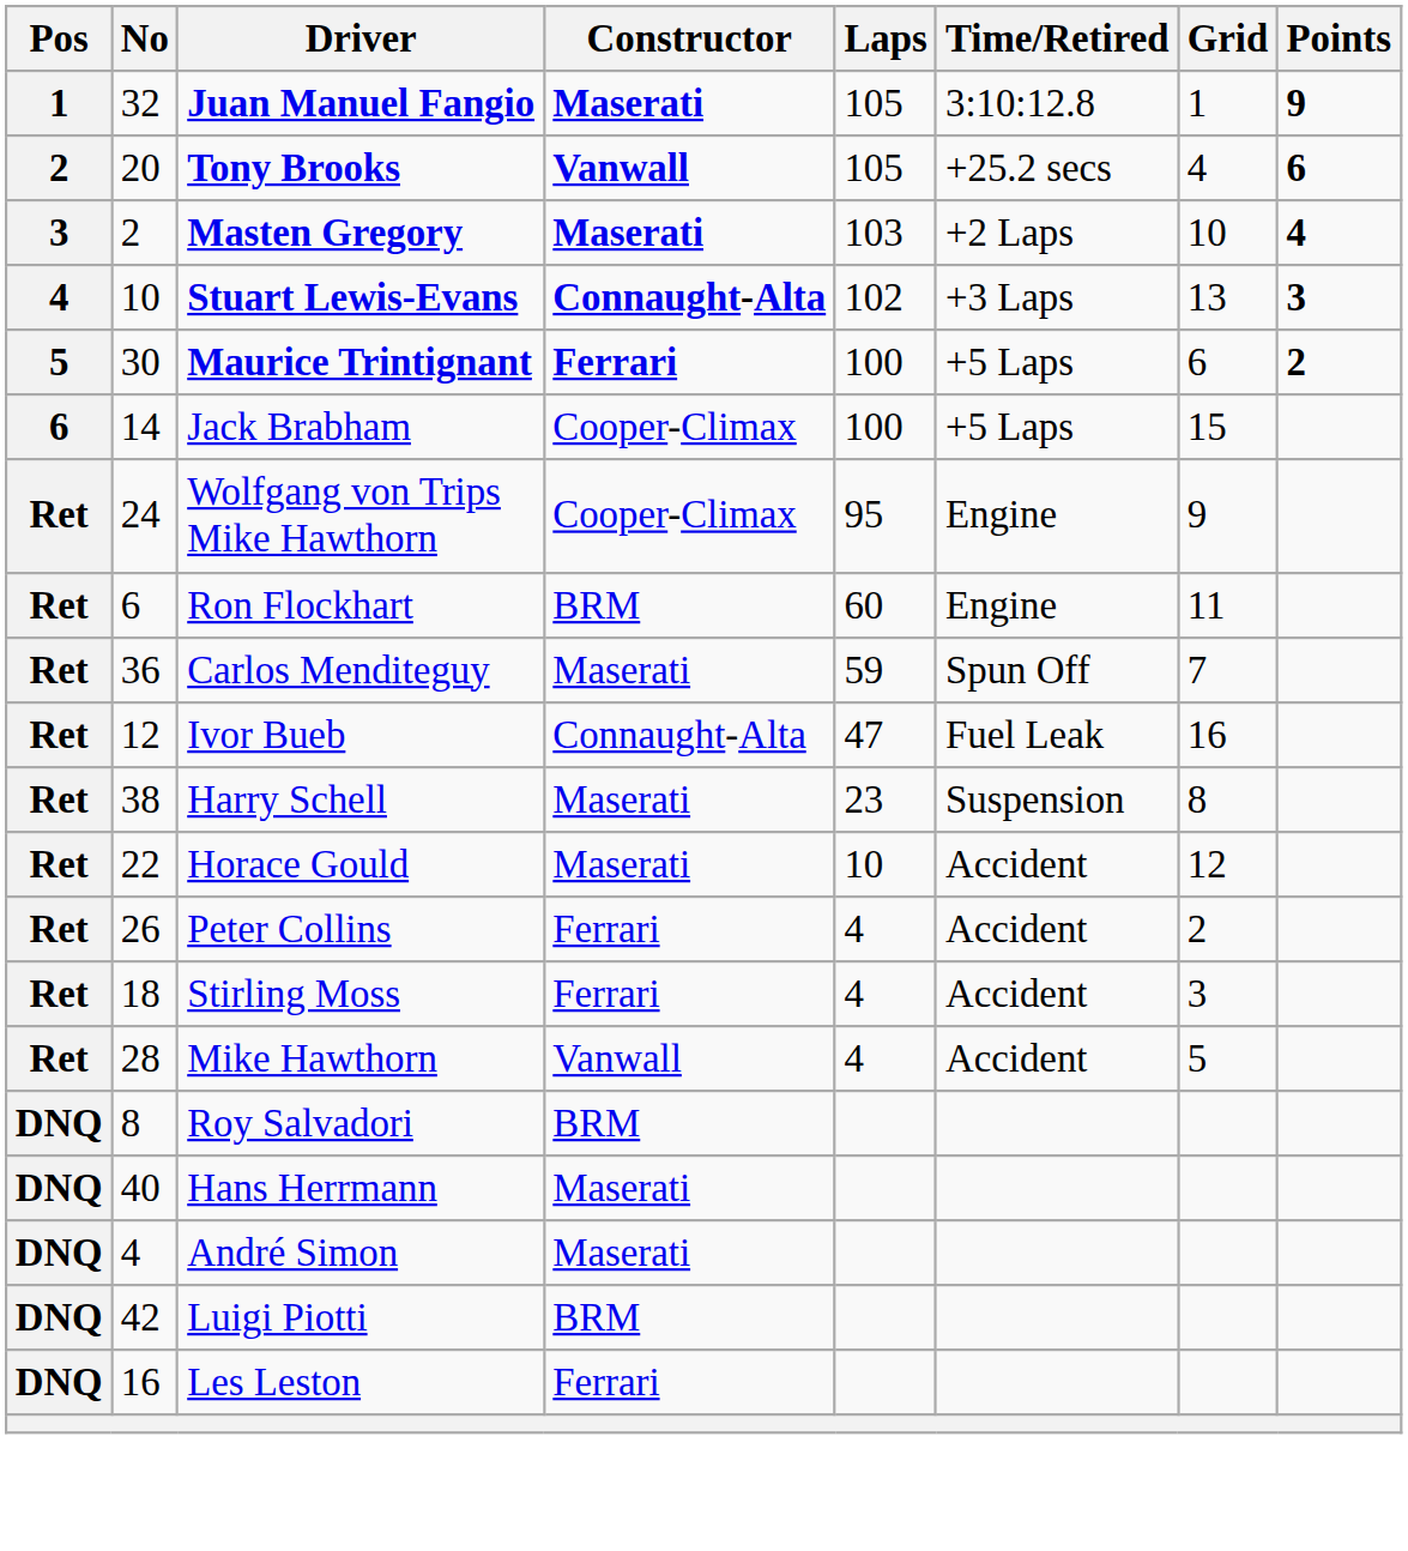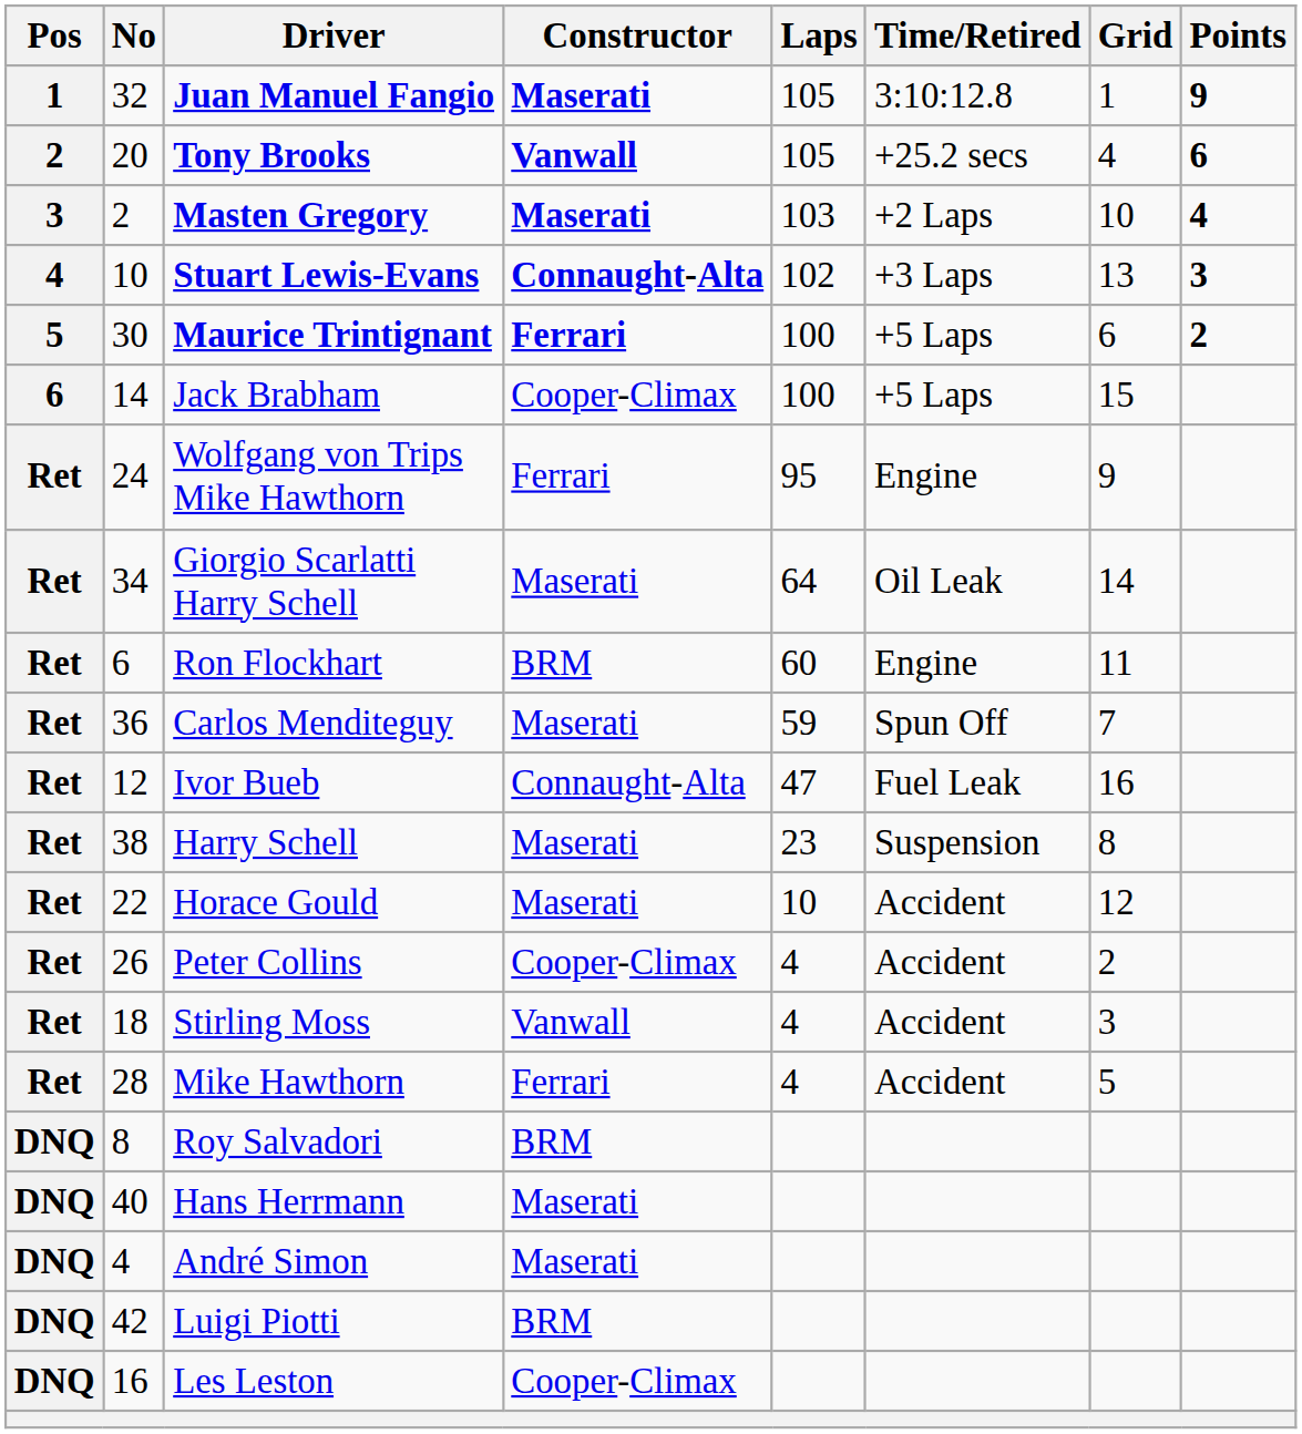Wolfgang von Trips Mike Hawthorn | Constructor: Cooper-Climax -> Ferrari
+ row: Ret | 34 | Giorgio Scarlatti Harry Schell | Maserati | 64 | Oil Leak | 14
Peter Collins | Constructor: Ferrari -> Cooper-Climax
Stirling Moss | Constructor: Ferrari -> Vanwall
Mike Hawthorn | Constructor: Vanwall -> Ferrari
Les Leston | Constructor: Ferrari -> Cooper-Climax
